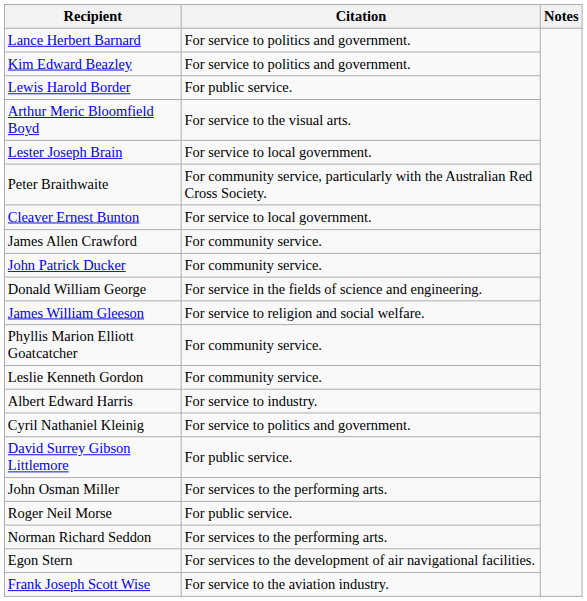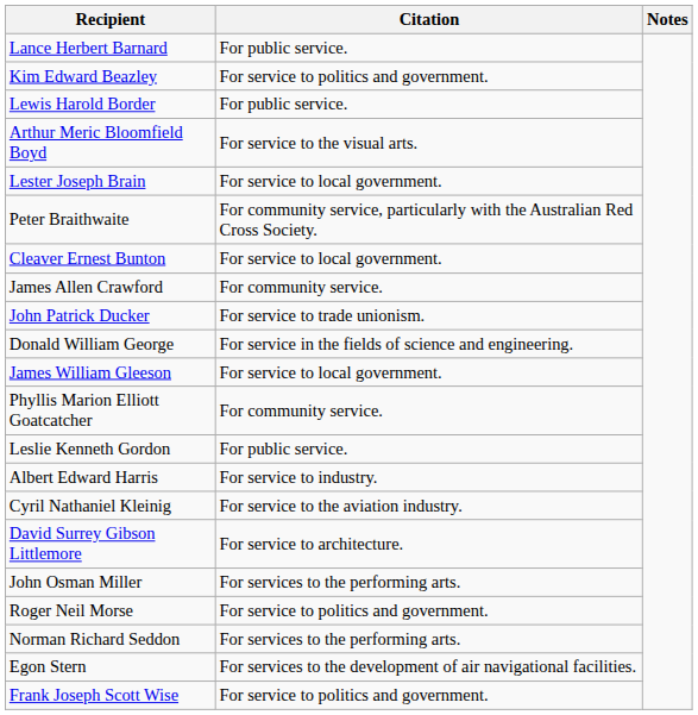Lance Herbert Barnard | Citation: For service to politics and government. -> For public service.
John Patrick Ducker | Citation: For community service. -> For service to trade unionism.
James William Gleeson | Citation: For service to religion and social welfare. -> For service to local government.
Leslie Kenneth Gordon | Citation: For community service. -> For public service.
Cyril Nathaniel Kleinig | Citation: For service to politics and government. -> For service to the aviation industry.
David Surrey Gibson Littlemore | Citation: For public service. -> For service to architecture.
Roger Neil Morse | Citation: For public service. -> For service to politics and government.
Frank Joseph Scott Wise | Citation: For service to the aviation industry. -> For service to politics and government.
